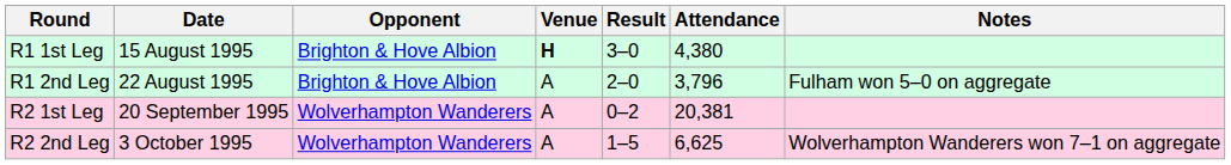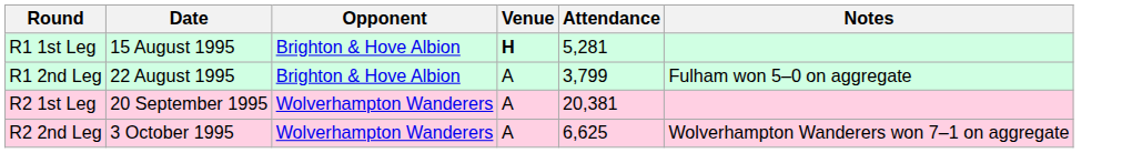- column: Result | 3–0 | 2–0 | 0–2 | 1–5
R1 1st Leg | Attendance: 4,380 -> 5,281
R1 2nd Leg | Attendance: 3,796 -> 3,799
